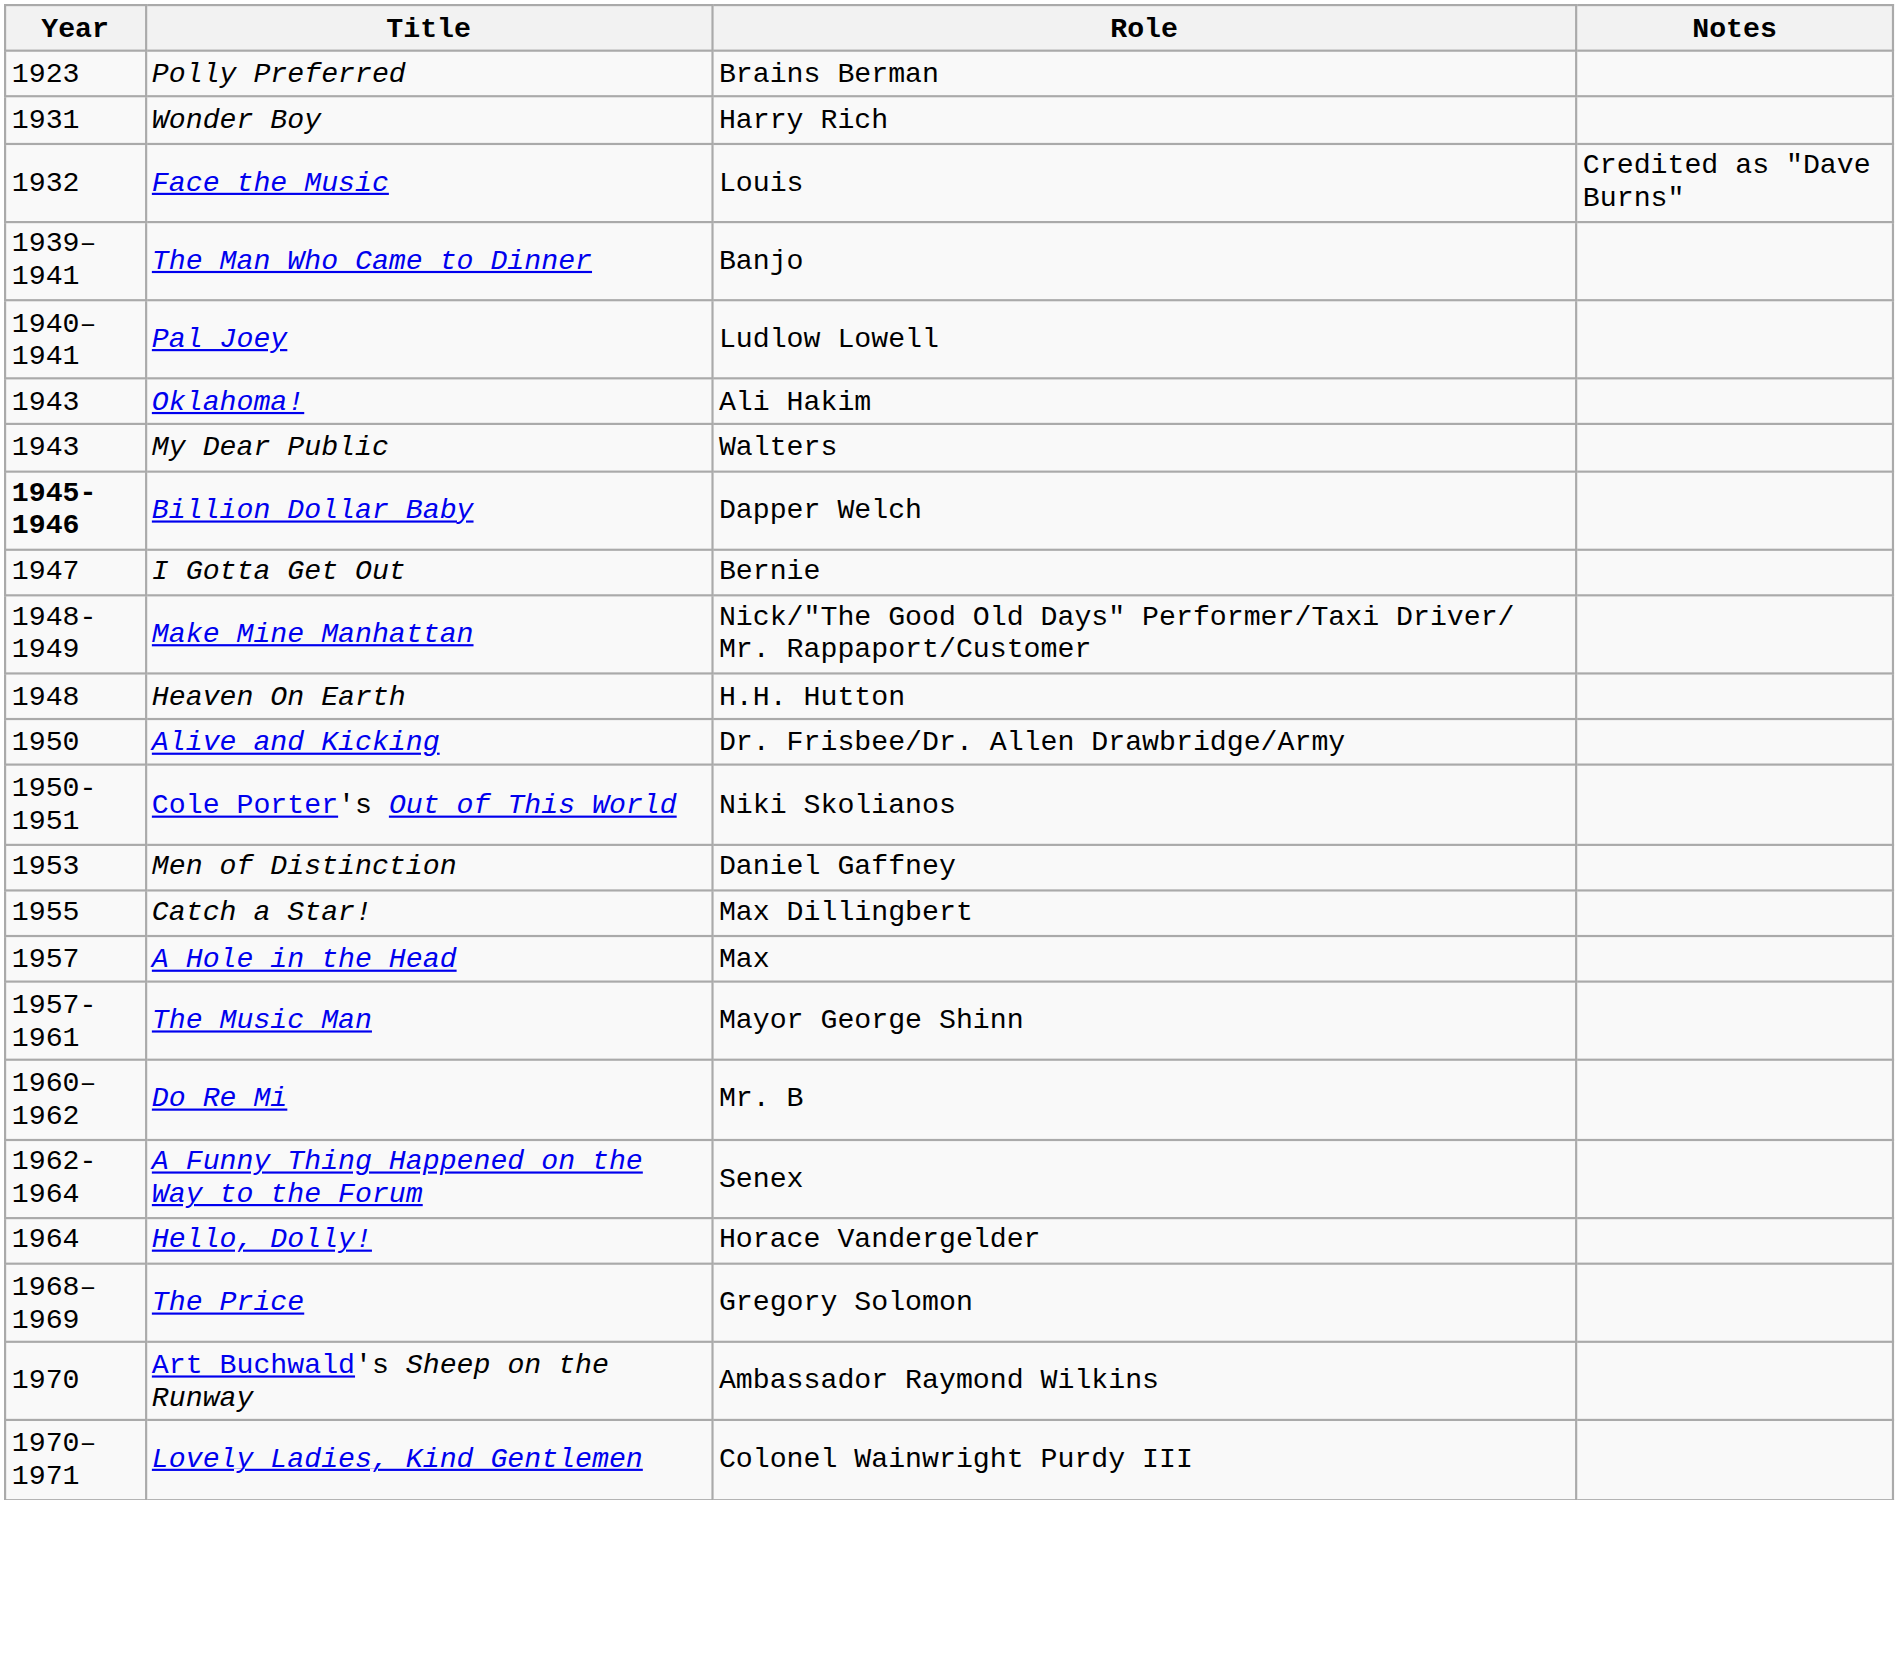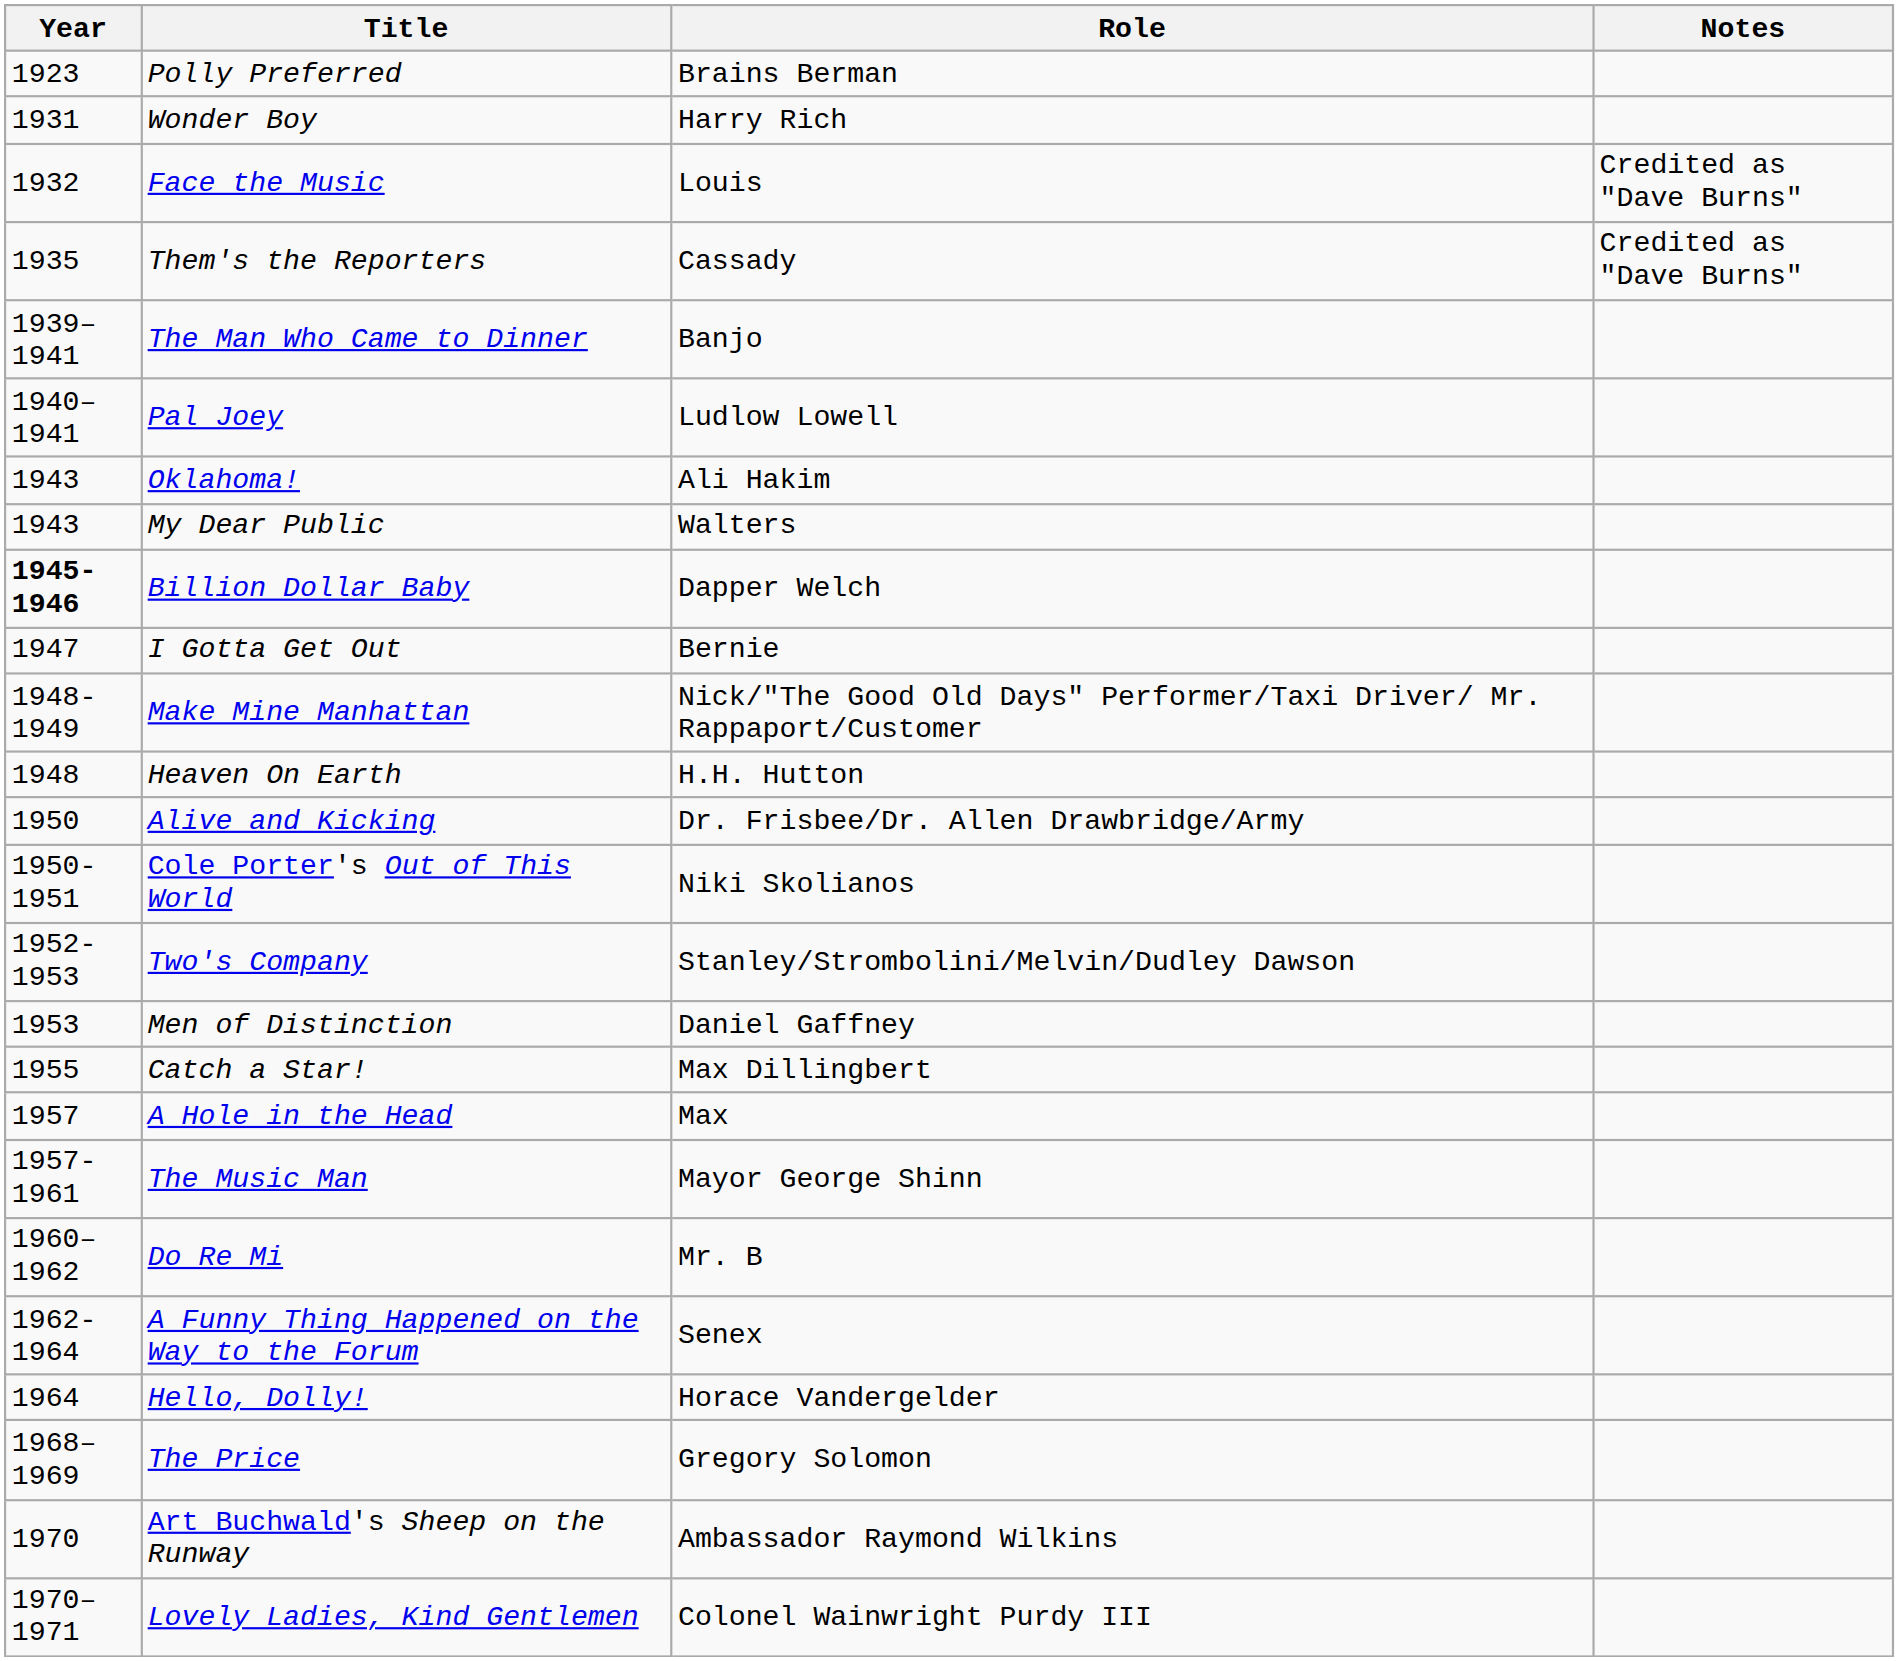+ row: 1935 | Them's the Reporters | Cassady | Credited as "Dave Burns"
+ row: 1952-1953 | Two's Company | Stanley/Strombolini/Melvin/Dudley Dawson
